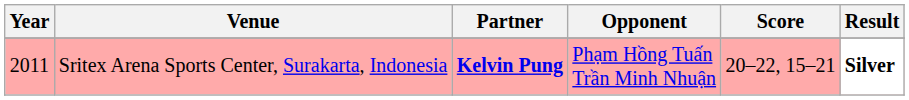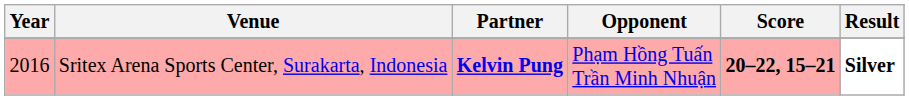Sritex Arena Sports Center, Surakarta, Indonesia | Year: 2011 -> 2016
Sritex Arena Sports Center, Surakarta, Indonesia | Score: normal -> bold
